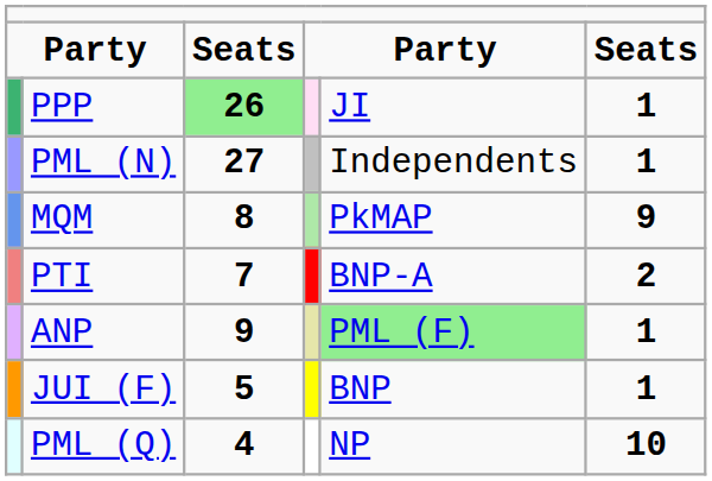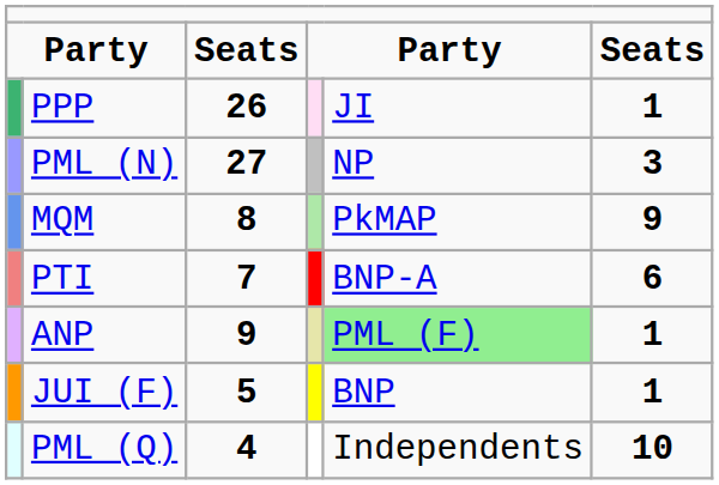PPP | column 3: lightgreen background -> no background
PML (N) | column 5: Independents -> NP
PML (N) | column 6: 1 -> 3
PTI | column 6: 2 -> 6
PML (Q) | column 5: NP -> Independents
